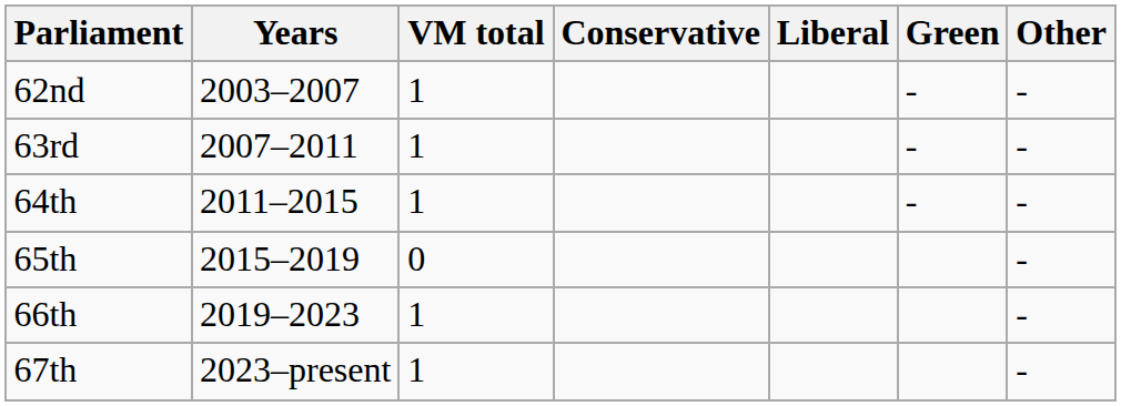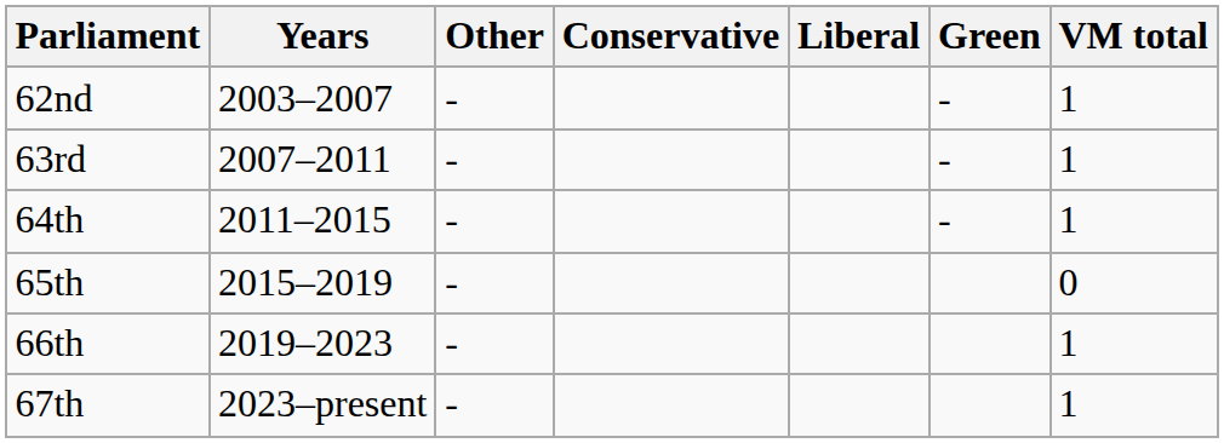columns swapped: VM total <-> Other
